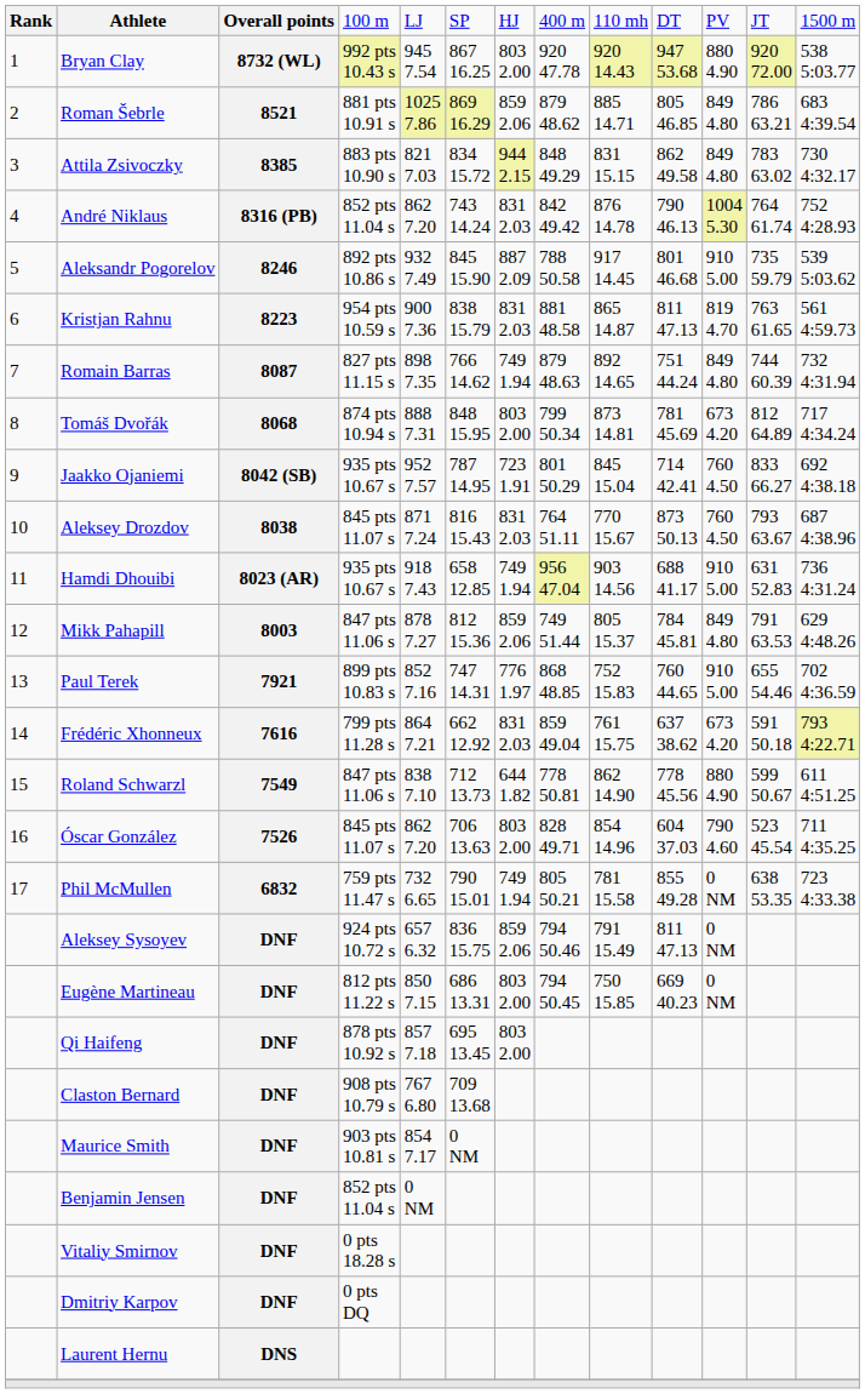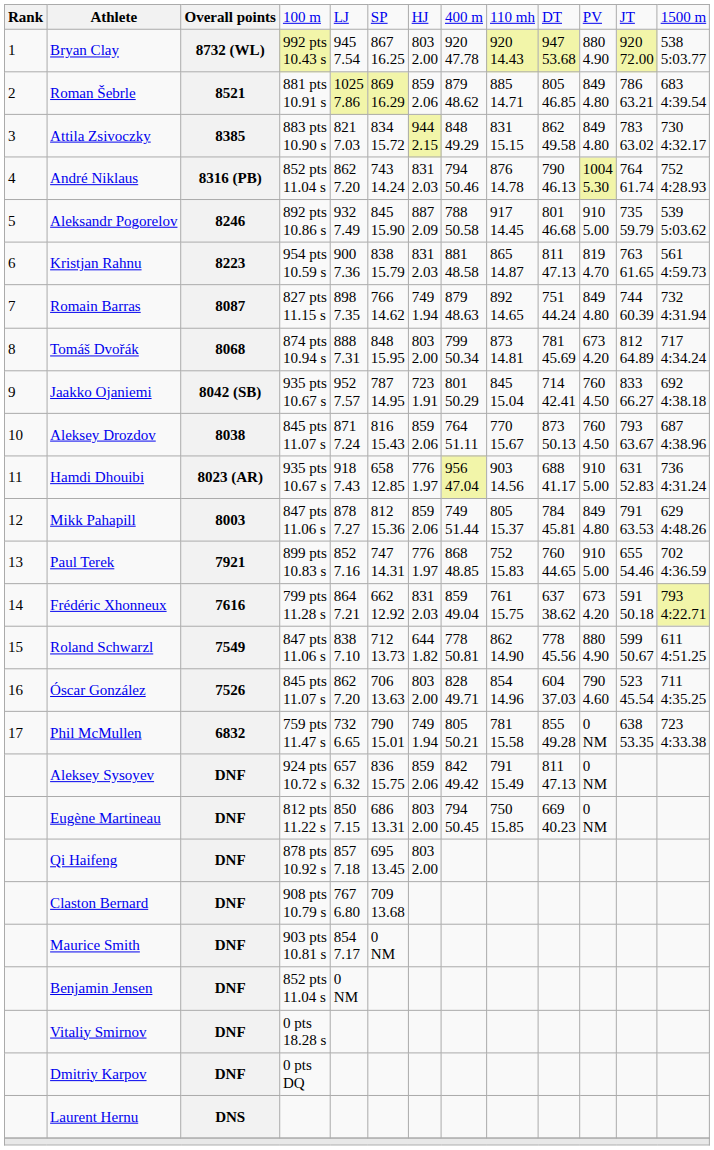André Niklaus | column 8: 842 49.42 -> 794 50.46
Aleksey Drozdov | column 7: 831 2.03 -> 859 2.06
Hamdi Dhouibi | column 7: 749 1.94 -> 776 1.97
Aleksey Sysoyev | column 8: 794 50.46 -> 842 49.42
